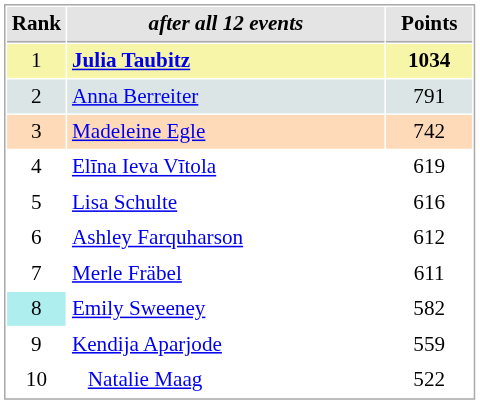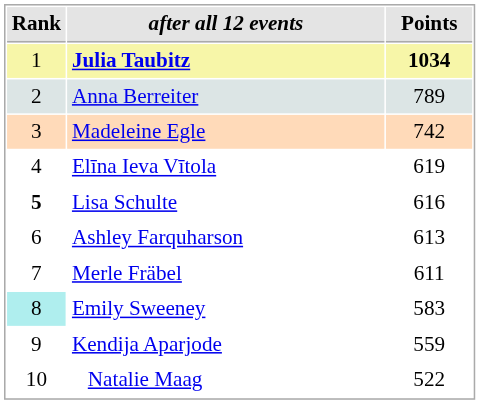Anna Berreiter | Points: 791 -> 789
Lisa Schulte | Rank: normal -> bold
Ashley Farquharson | Points: 612 -> 613
Emily Sweeney | Points: 582 -> 583
